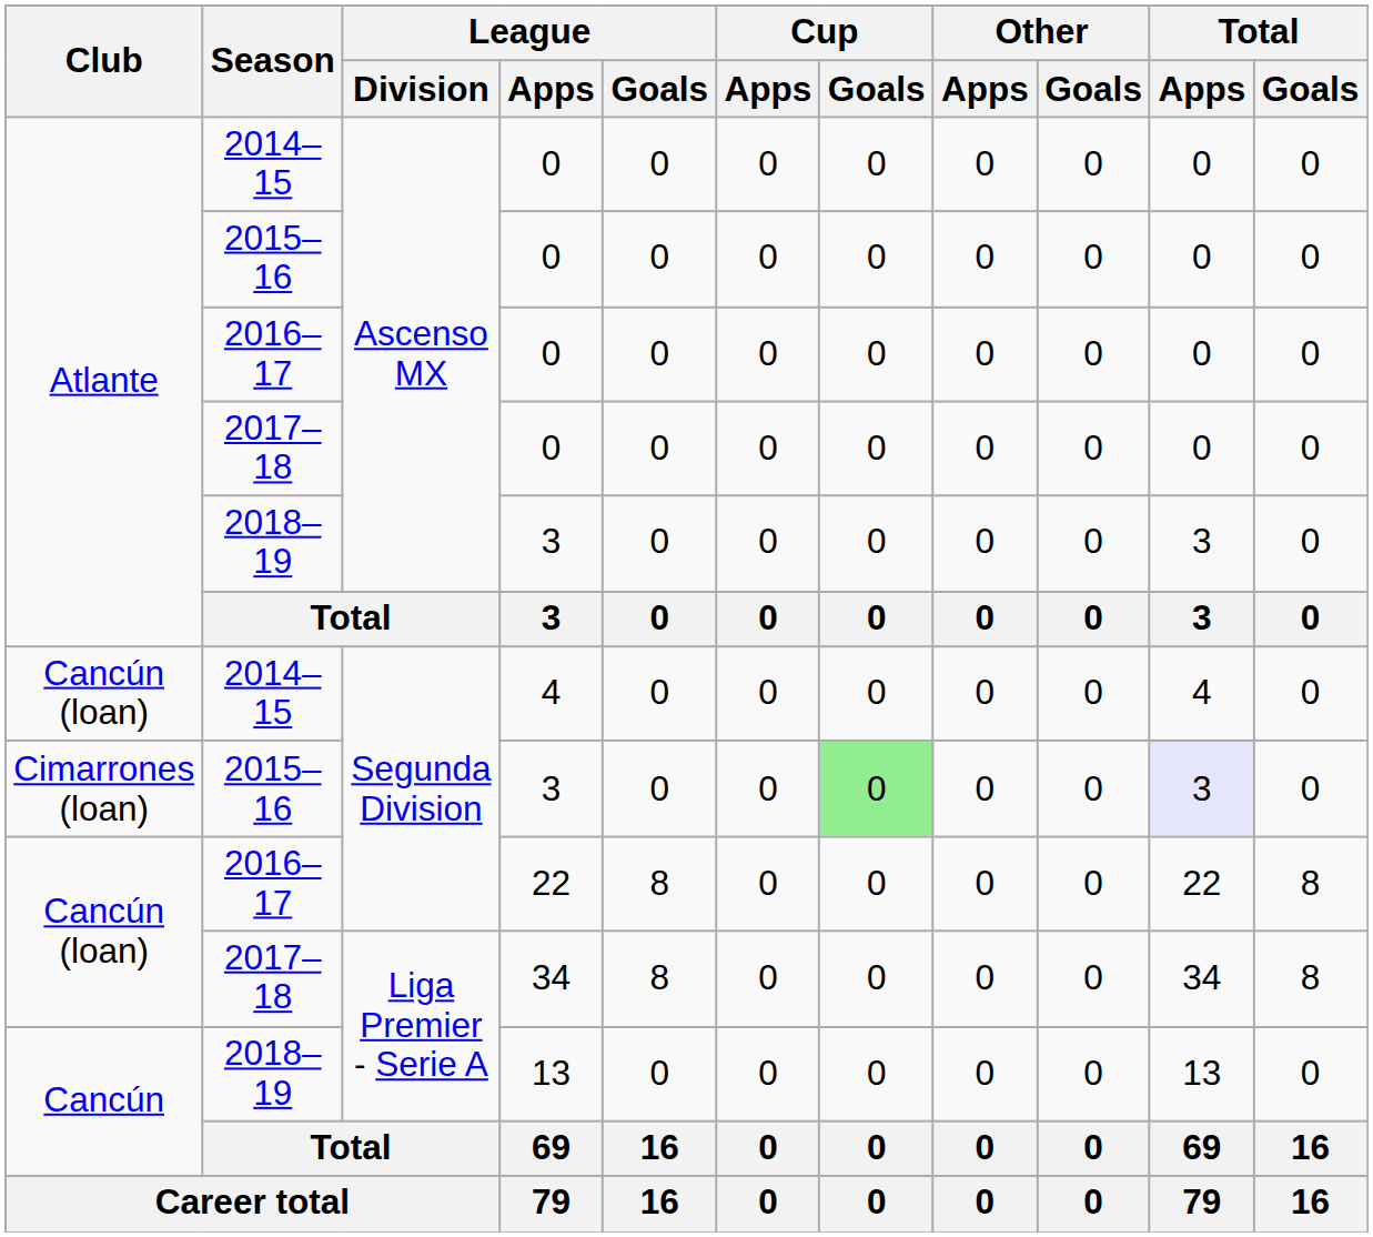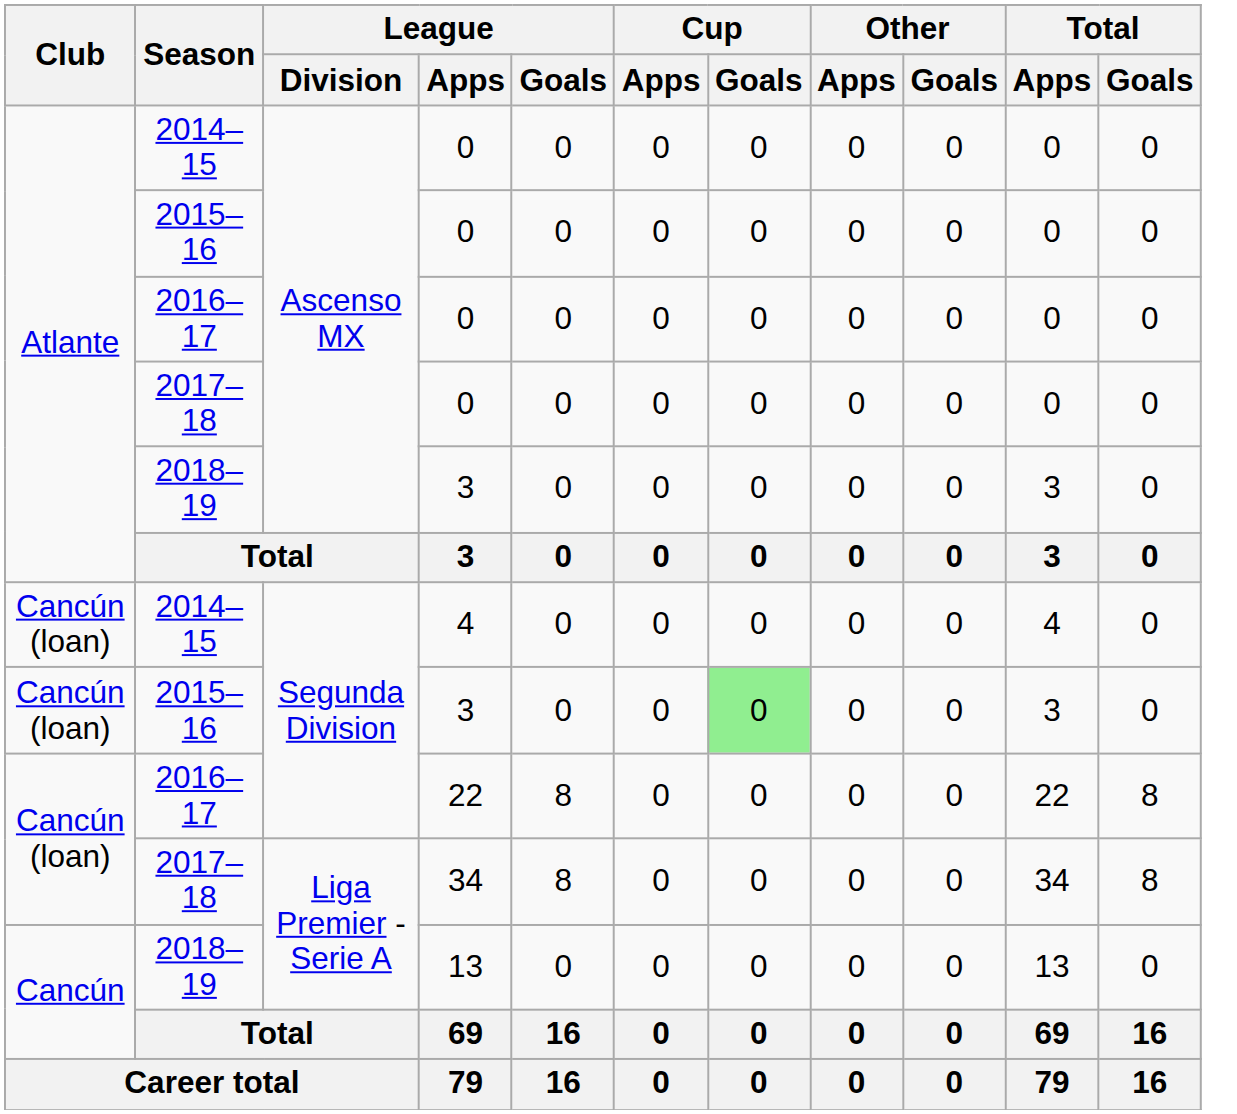2015–16 / 3 | Club: Cimarrones (loan) -> Cancún (loan)
2015–16 / 3 | Total / Apps: lavender background -> no background
